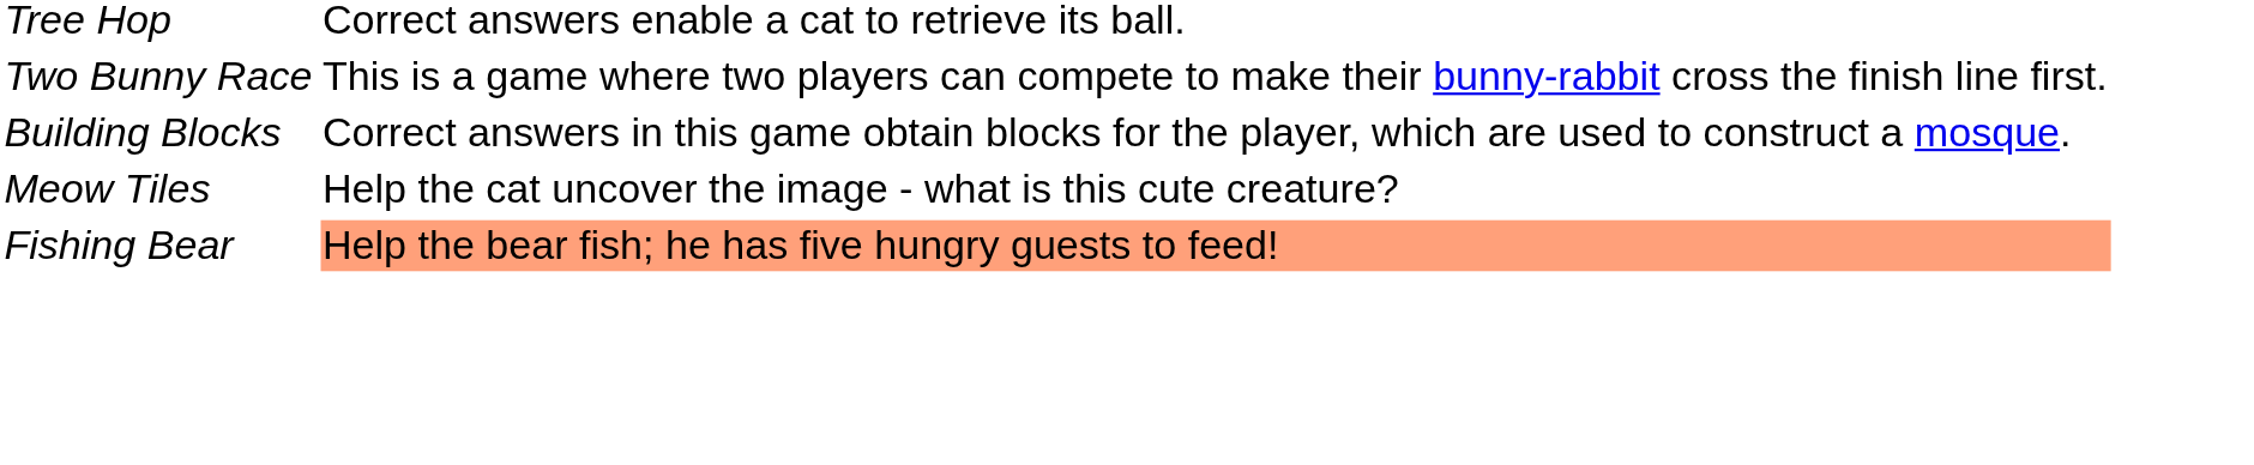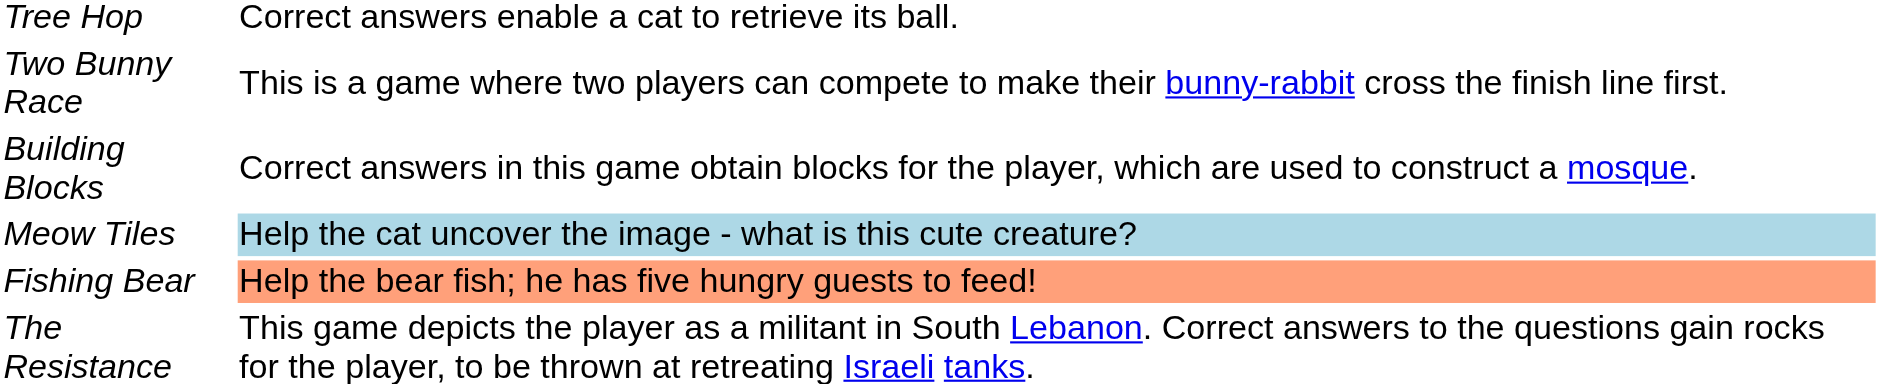Meow Tiles | column 2: no background -> lightblue background
+ row: The Resistance | This game depicts the player as a militant in South Lebanon. Correct answers to the questions gain rocks for the player, to be thrown at retreating Israeli tanks.
